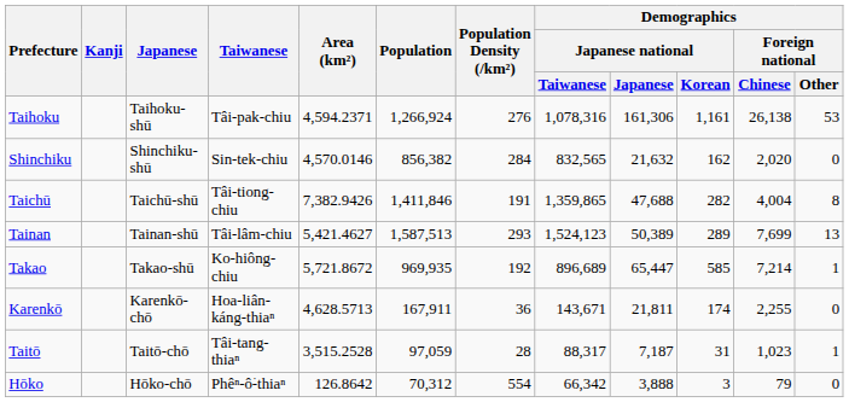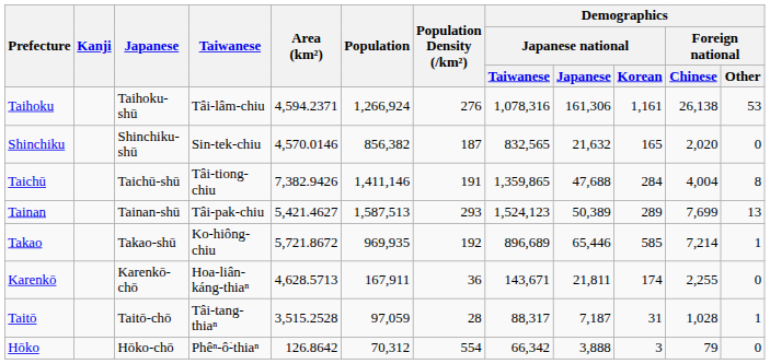Taihoku | Taiwanese: Tâi-pak-chiu -> Tâi-lâm-chiu
Shinchiku | Population Density (/km²): 284 -> 187
Shinchiku | Demographics / Japanese national / Korean: 162 -> 165
Taichū | Population: 1,411,846 -> 1,411,146
Taichū | Demographics / Japanese national / Korean: 282 -> 284
Tainan | Taiwanese: Tâi-lâm-chiu -> Tâi-pak-chiu
Takao | Demographics / Japanese national / Japanese: 65,447 -> 65,446
Taitō | Demographics / Foreign national / Chinese: 1,023 -> 1,028
